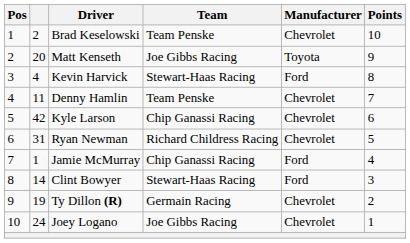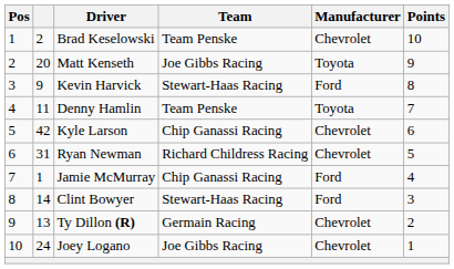Kevin Harvick | column 2: 4 -> 9
Denny Hamlin | Manufacturer: Chevrolet -> Toyota
Ty Dillon (R) | column 2: 19 -> 13
